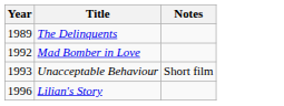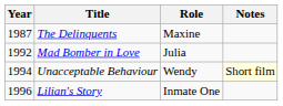+ column: Role | Maxine | Julia | Wendy | Inmate One
The Delinquents | Year: 1989 -> 1987
Unacceptable Behaviour | Year: 1993 -> 1994
Unacceptable Behaviour | Notes: no background -> lightyellow background
